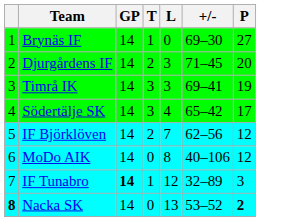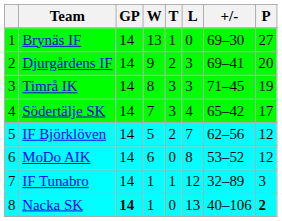+ column: W | 13 | 9 | 8 | 7 | 5 | 6 | 1 | 1
Djurgårdens IF | +/-: 71–45 -> 69–41
Timrå IK | +/-: 69–41 -> 71–45
MoDo AIK | +/-: 40–106 -> 53–52
IF Tunabro | GP: bold -> normal
Nacka SK | column 1: bold -> normal
Nacka SK | GP: normal -> bold
Nacka SK | +/-: 53–52 -> 40–106
